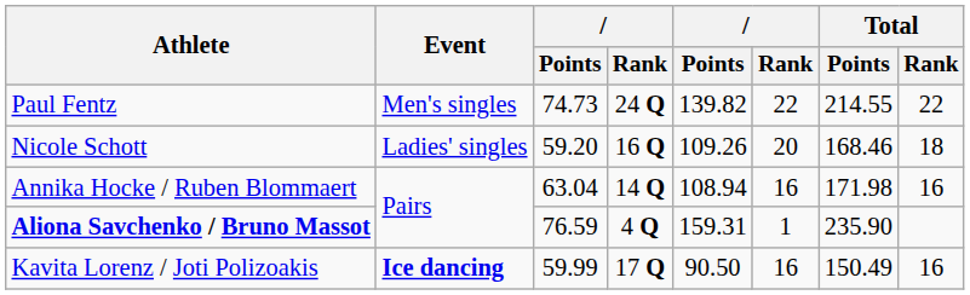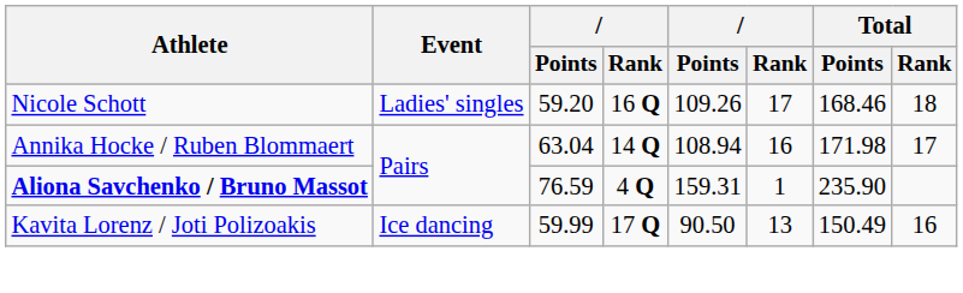- row: Paul Fentz | Men's singles | 74.73 | 24 Q | 139.82 | 22 | 214.55 | 22
Nicole Schott | column 6: 20 -> 17
Annika Hocke / Ruben Blommaert | Total / Rank: 16 -> 17
Kavita Lorenz / Joti Polizoakis | Event: bold -> normal
Kavita Lorenz / Joti Polizoakis | column 6: 16 -> 13
